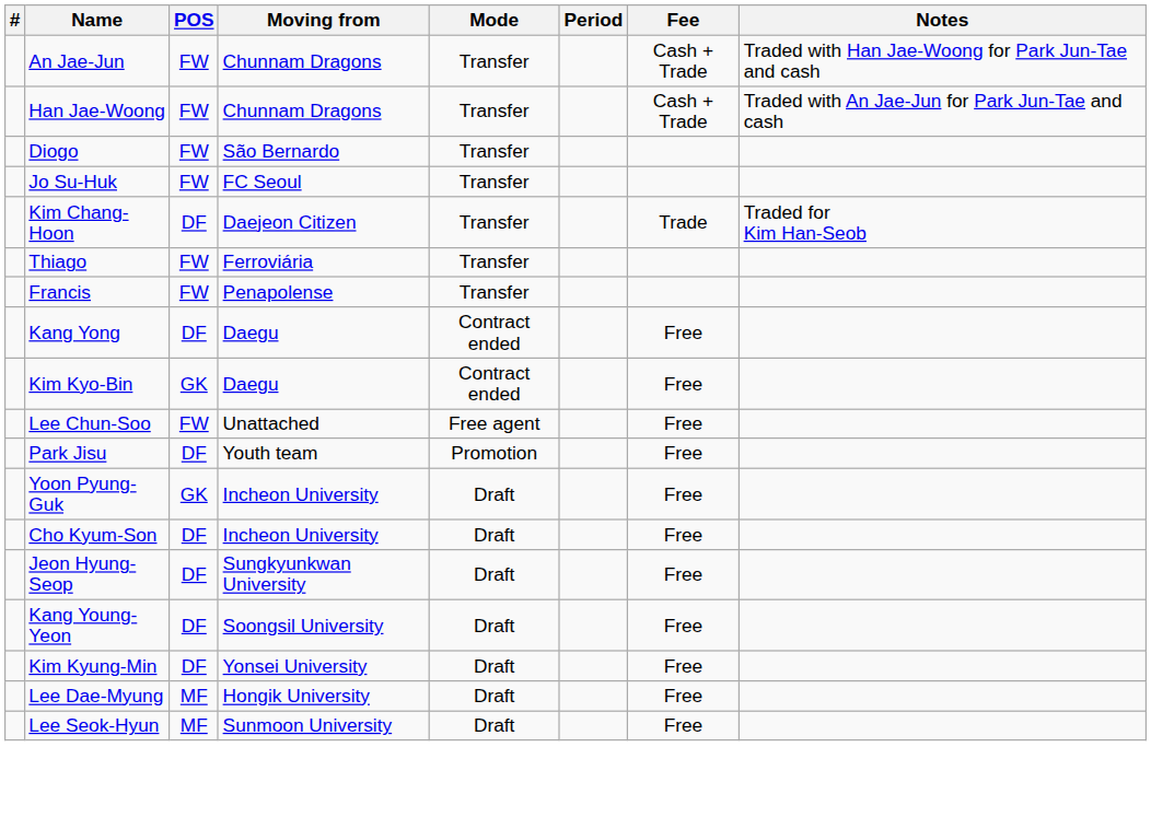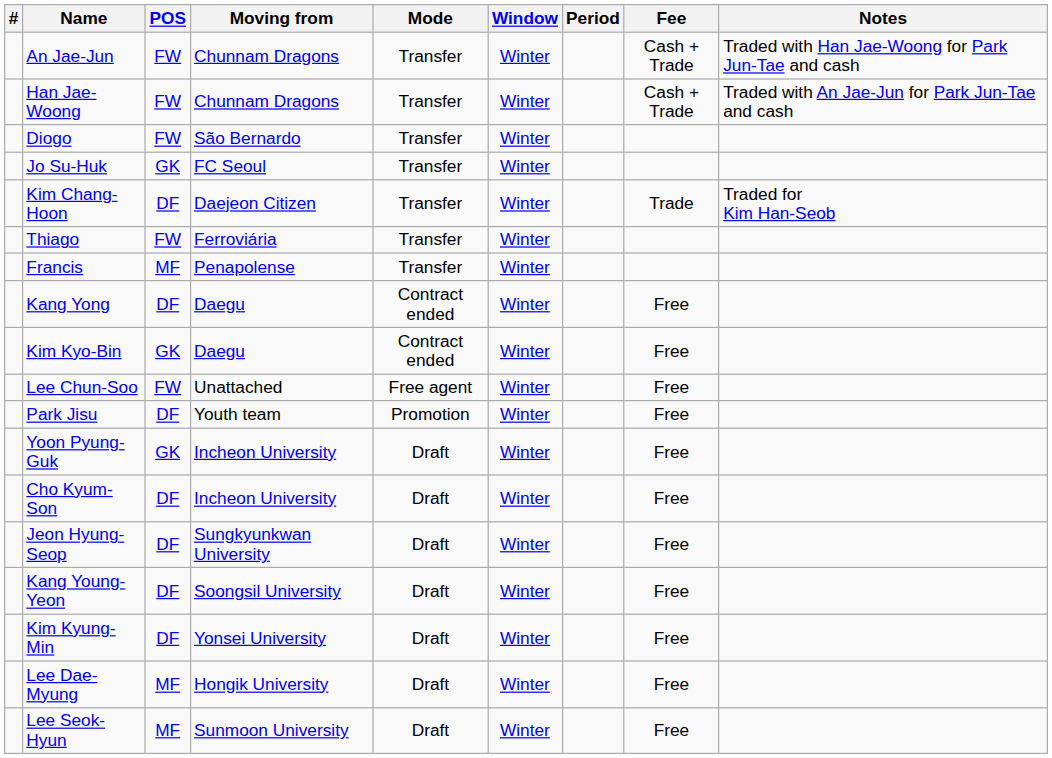+ column: Window | Winter | Winter | Winter | Winter | Winter | Winter | Winter | Winter | Winter | Winter | Winter | Winter | Winter | Winter | Winter | Winter | Winter | Winter
Jo Su-Huk | POS: FW -> GK
Francis | POS: FW -> MF
